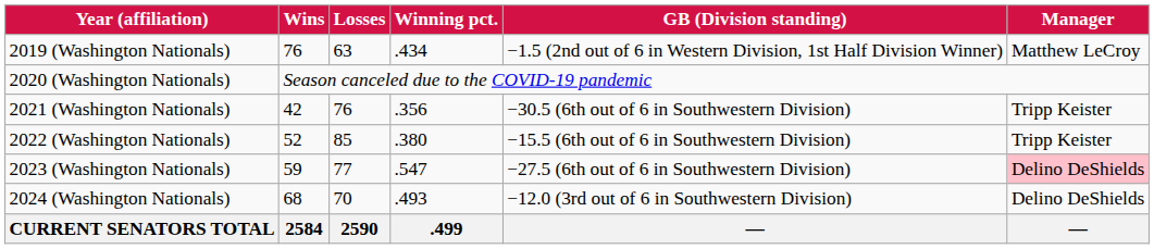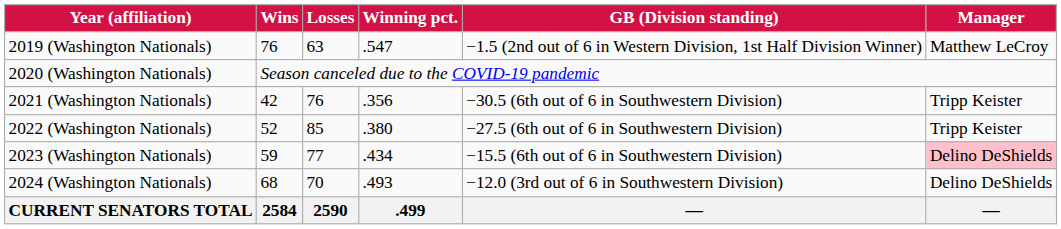2019 (Washington Nationals) | Winning pct.: .434 -> .547
2022 (Washington Nationals) | GB (Division standing): −15.5 (6th out of 6 in Southwestern Division) -> −27.5 (6th out of 6 in Southwestern Division)
2023 (Washington Nationals) | Winning pct.: .547 -> .434
2023 (Washington Nationals) | GB (Division standing): −27.5 (6th out of 6 in Southwestern Division) -> −15.5 (6th out of 6 in Southwestern Division)
